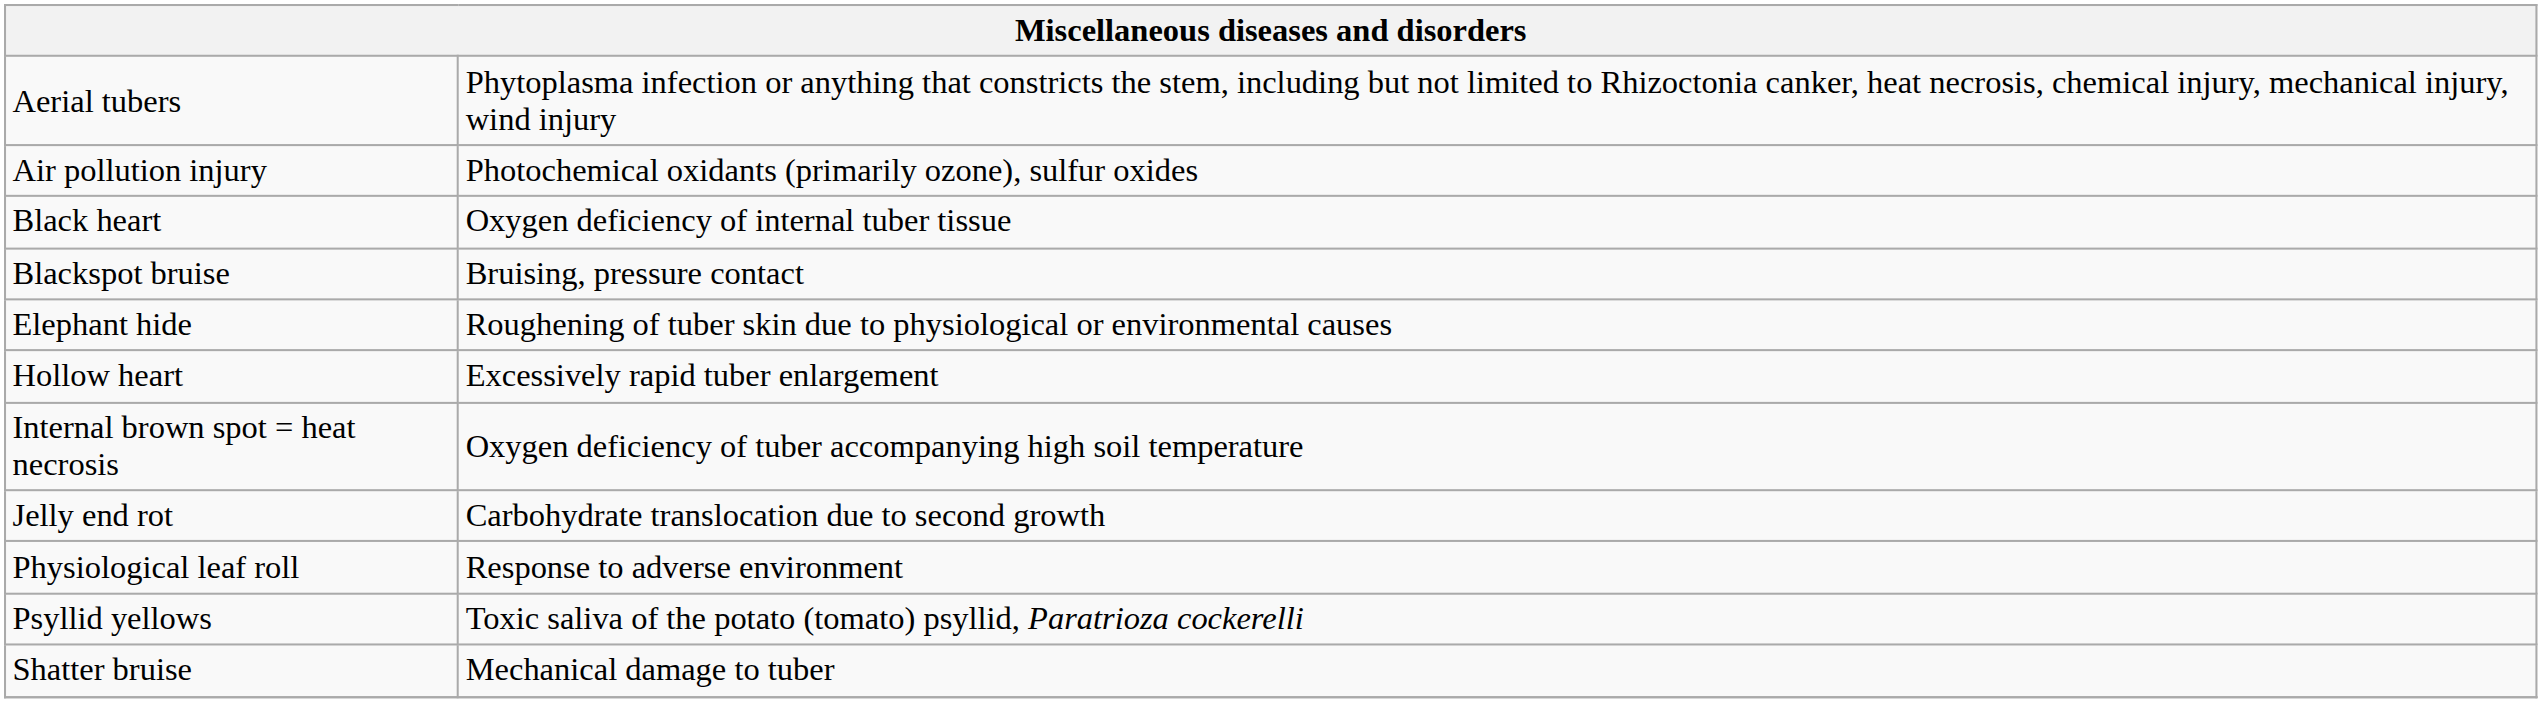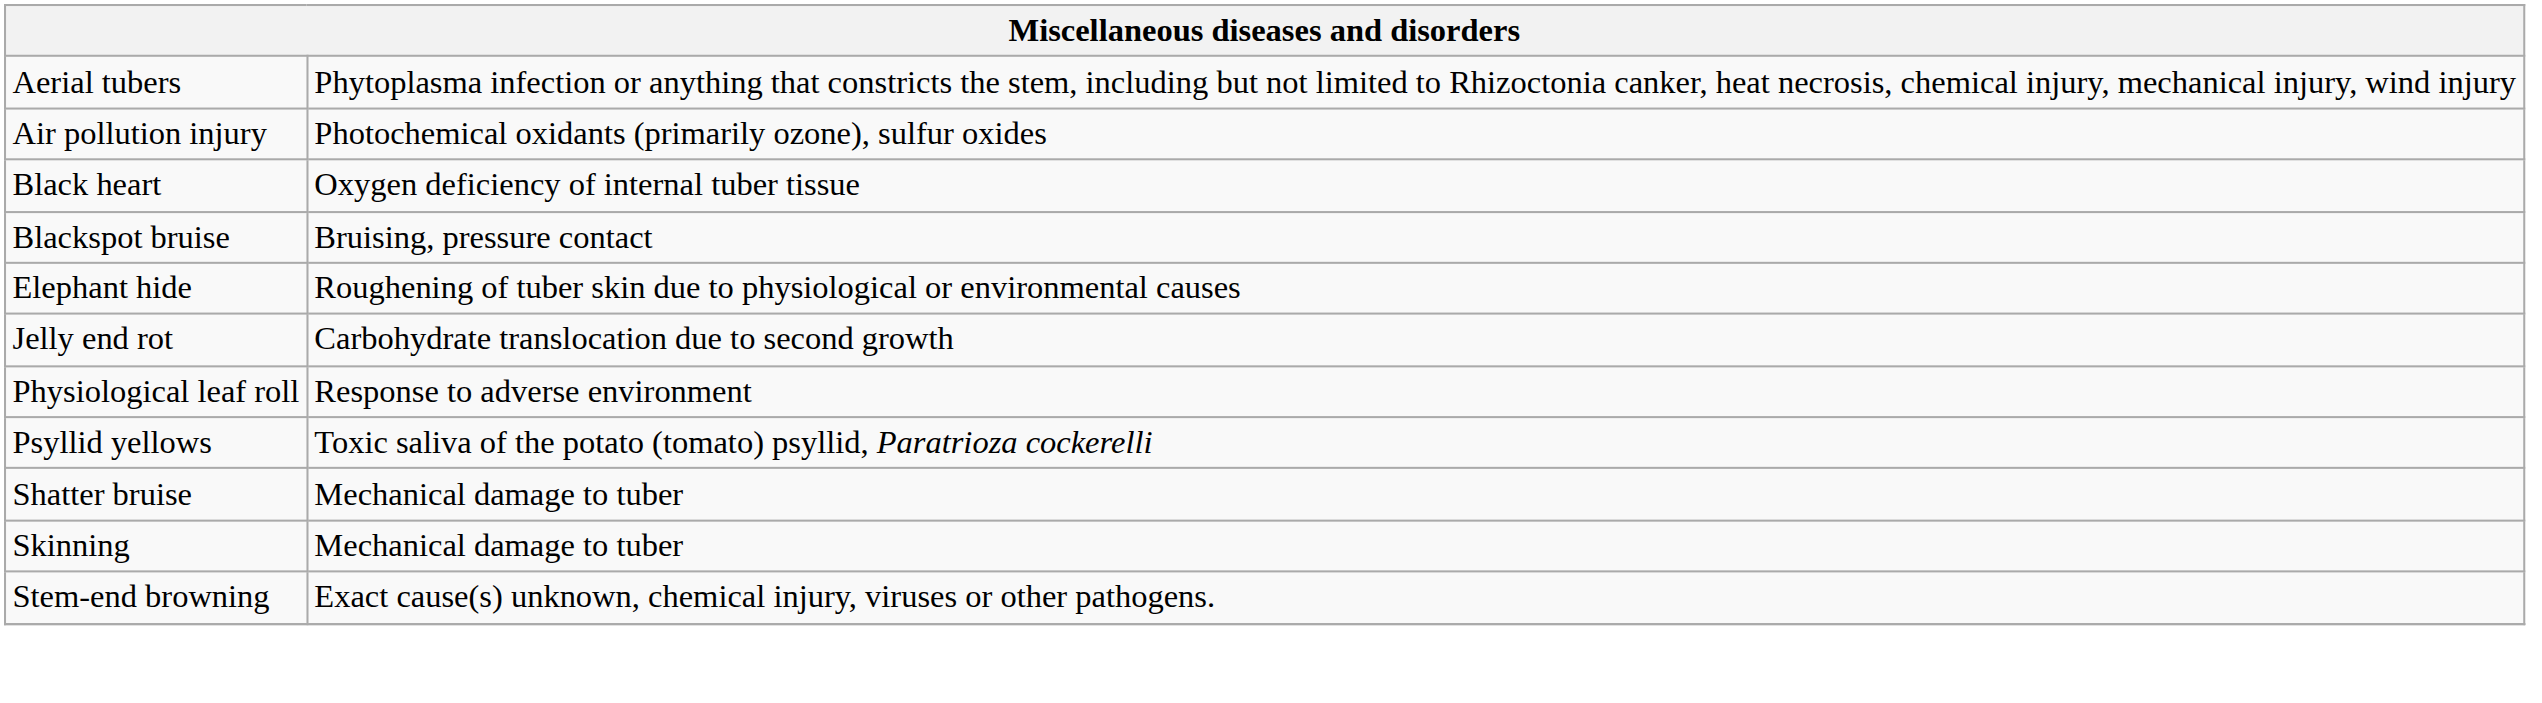- row: Hollow heart | Excessively rapid tuber enlargement
- row: Internal brown spot = heat necrosis | Oxygen deficiency of tuber accompanying high soil temperature
+ row: Skinning | Mechanical damage to tuber
+ row: Stem-end browning | Exact cause(s) unknown, chemical injury, viruses or other pathogens.
